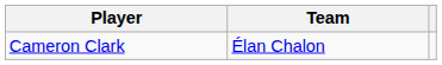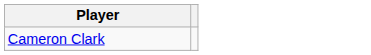- column: Team | Élan Chalon
